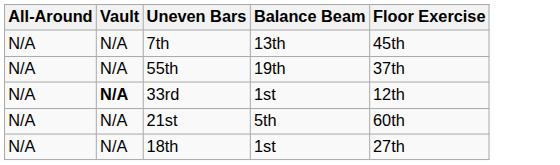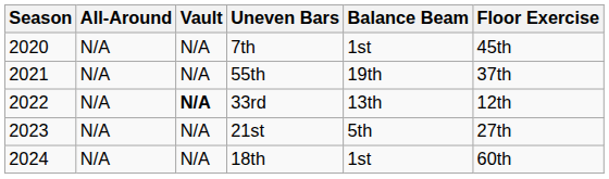+ column: Season | 2020 | 2021 | 2022 | 2023 | 2024
7th | Balance Beam: 13th -> 1st
33rd | Balance Beam: 1st -> 13th
21st | Floor Exercise: 60th -> 27th
18th | Floor Exercise: 27th -> 60th
